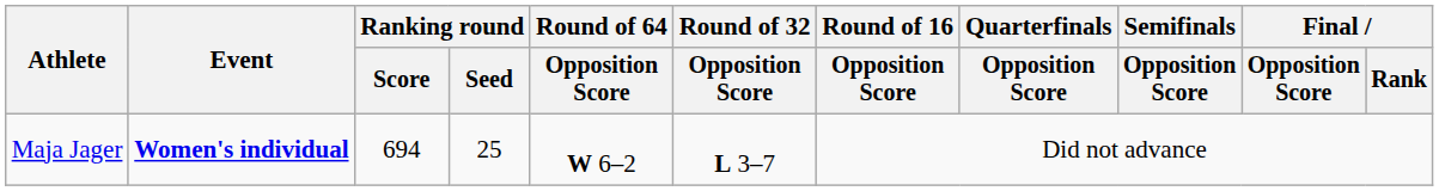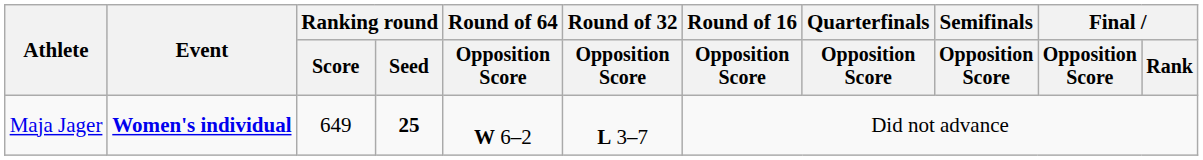Maja Jager | Ranking round / Score: 694 -> 649
Maja Jager | Ranking round / Seed: normal -> bold
